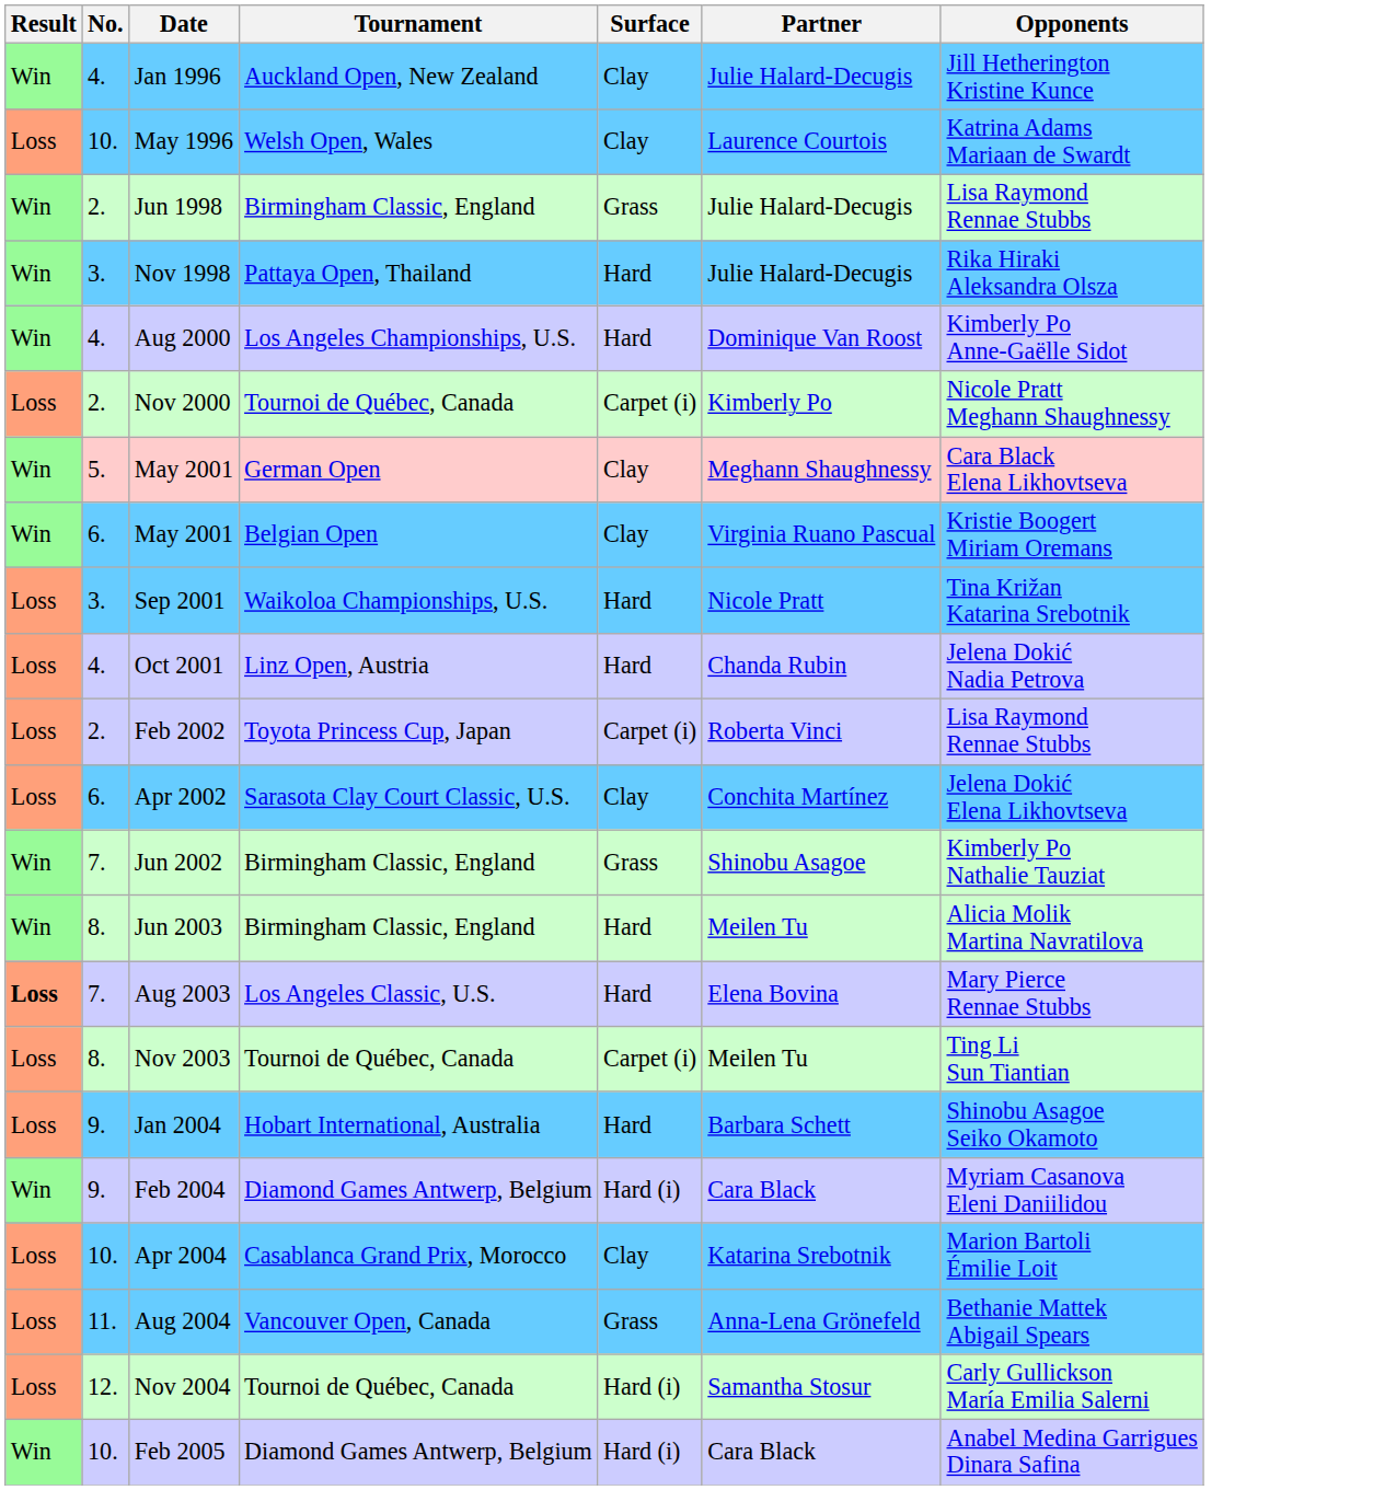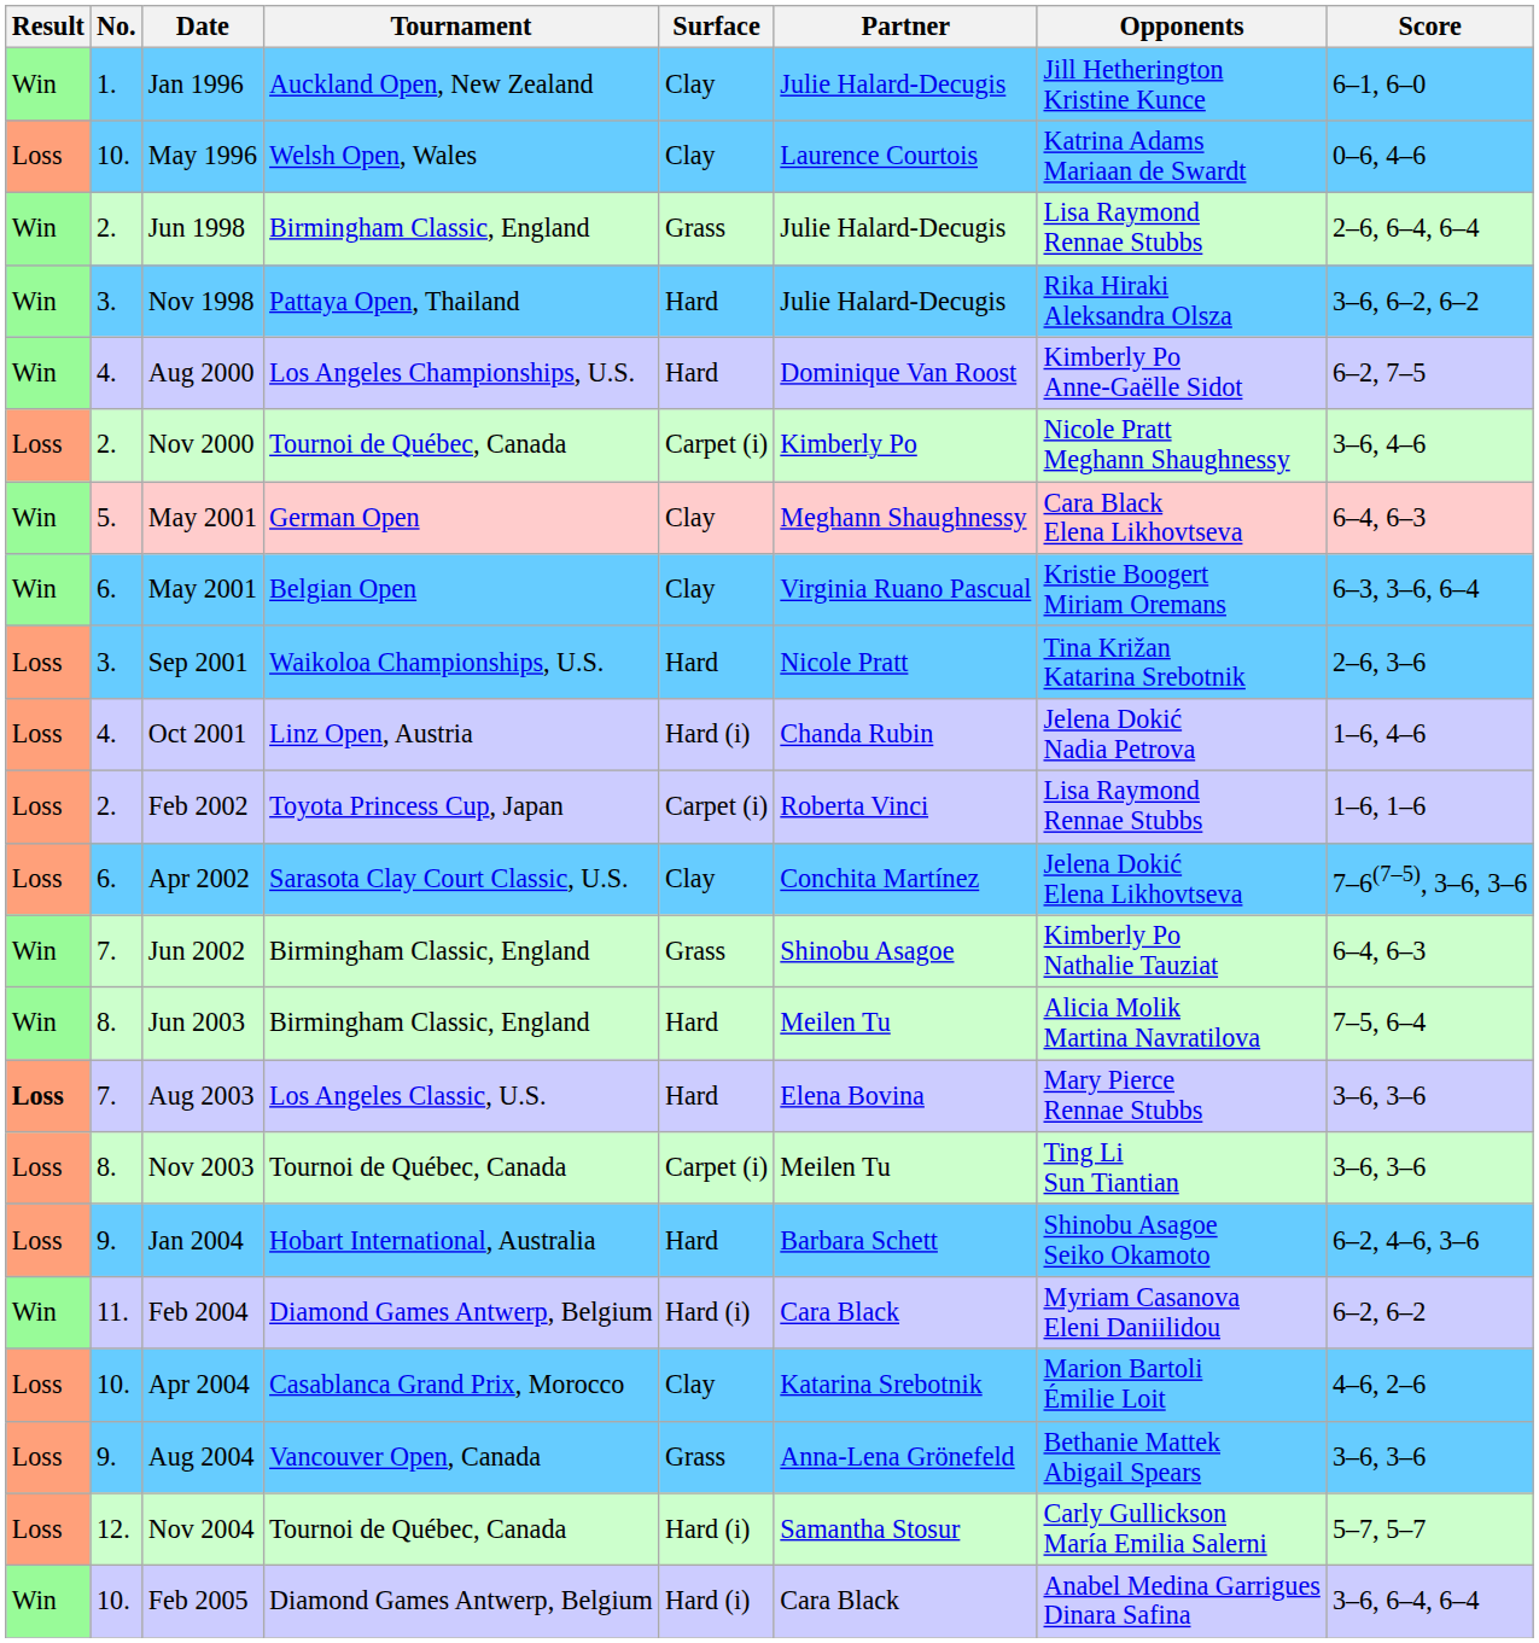+ column: Score | 6–1, 6–0 | 0–6, 4–6 | 2–6, 6–4, 6–4 | 3–6, 6–2, 6–2 | 6–2, 7–5 | 3–6, 4–6 | 6–4, 6–3 | 6–3, 3–6, 6–4 | 2–6, 3–6 | 1–6, 4–6 | 1–6, 1–6 | 7–6(7–5), 3–6, 3–6 | 6–4, 6–3 | 7–5, 6–4 | 3–6, 3–6 | 3–6, 3–6 | 6–2, 4–6, 3–6 | 6–2, 6–2 | 4–6, 2–6 | 3–6, 3–6 | 5–7, 5–7 | 3–6, 6–4, 6–4
Jan 1996 | No.: 4. -> 1.
Oct 2001 | Surface: Hard -> Hard (i)
Feb 2004 | No.: 9. -> 11.
Aug 2004 | No.: 11. -> 9.
